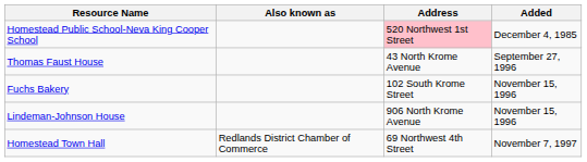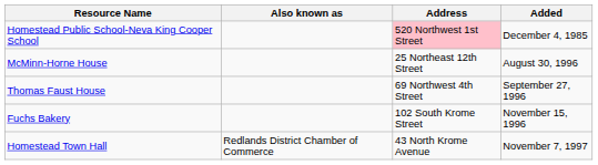+ row: McMinn-Horne House | 25 Northeast 12th Street | August 30, 1996
Thomas Faust House | Address: 43 North Krome Avenue -> 69 Northwest 4th Street
- row: Lindeman-Johnson House | 906 North Krome Avenue | November 15, 1996
Homestead Town Hall | Address: 69 Northwest 4th Street -> 43 North Krome Avenue
